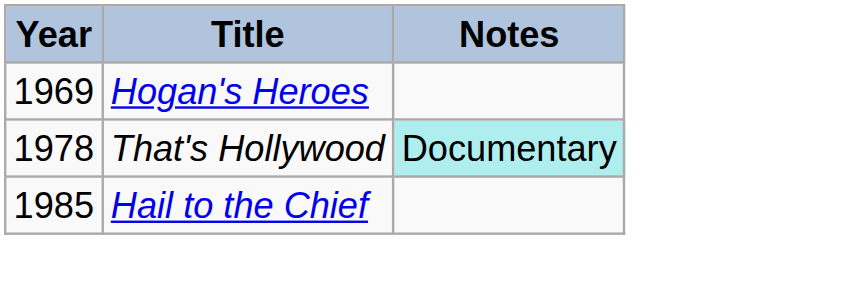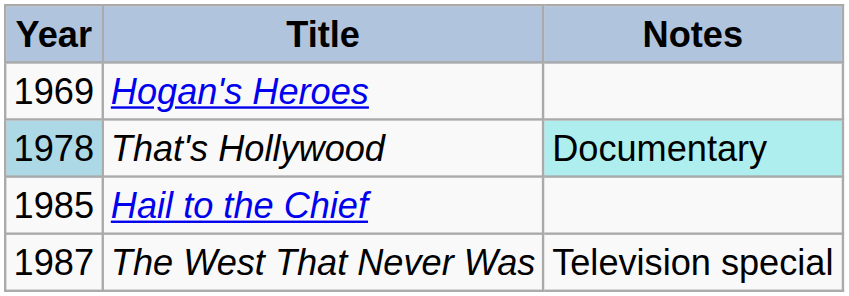That's Hollywood | Year: no background -> lightblue background
+ row: 1987 | The West That Never Was | Television special
